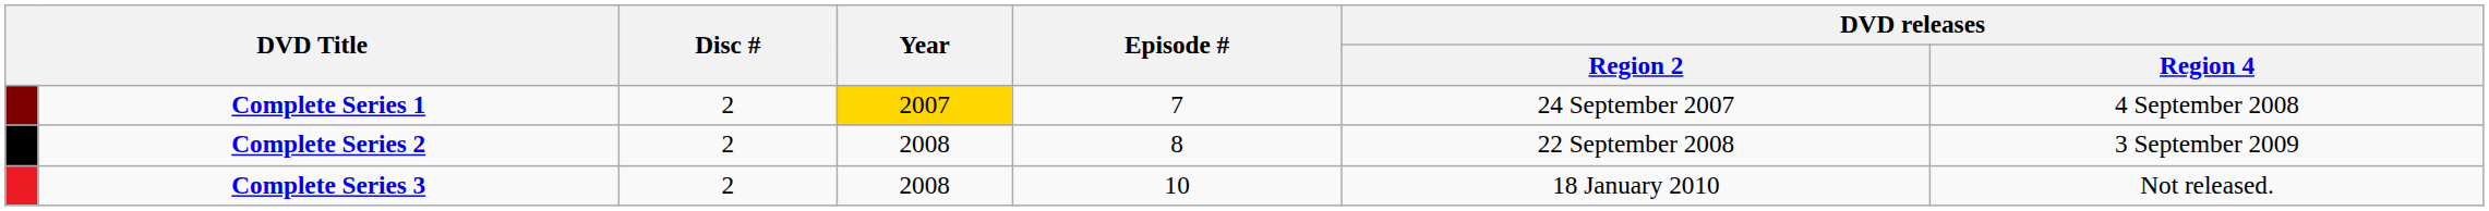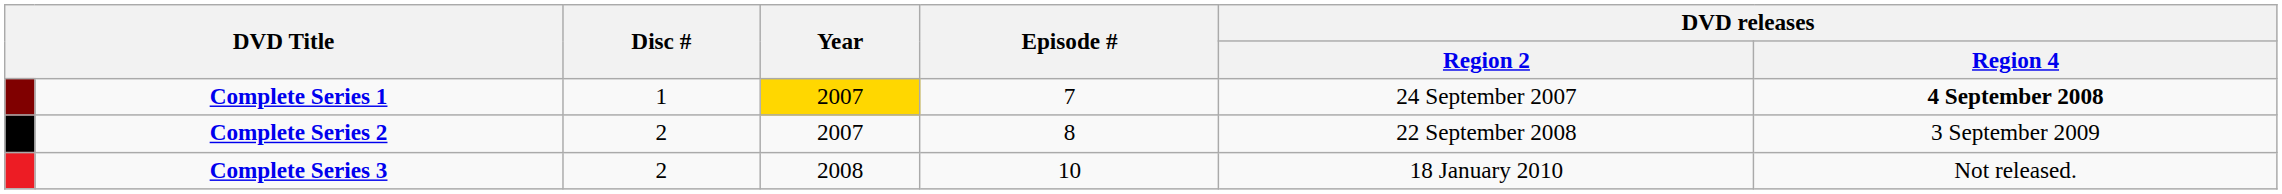Complete Series 1 | Disc #: 2 -> 1
Complete Series 1 | DVD releases / Region 4: normal -> bold
Complete Series 2 | Year: 2008 -> 2007
